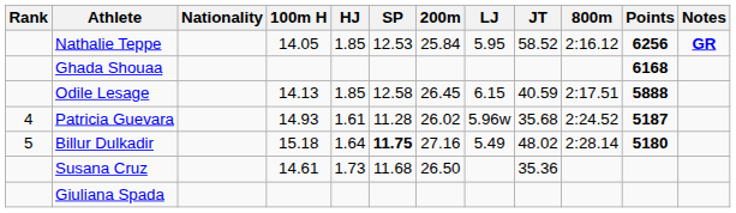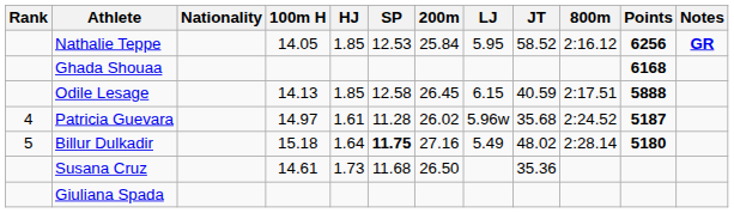Patricia Guevara | 100m H: 14.93 -> 14.97
